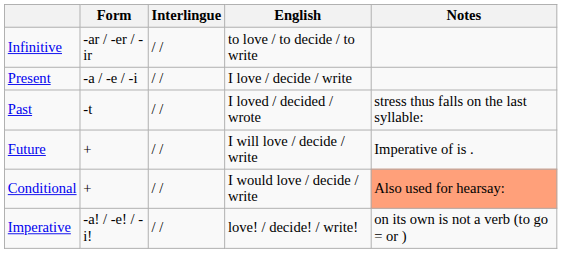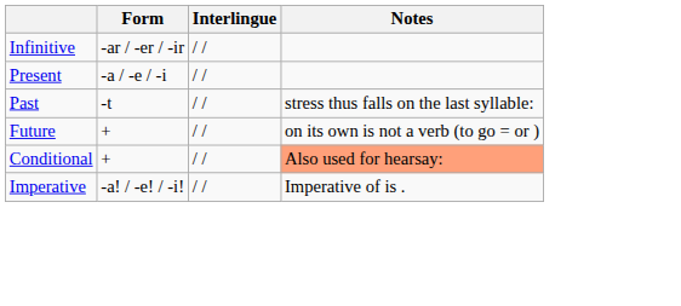- column: English | to love / to decide / to write | I love / decide / write | I loved / decided / wrote | I will love / decide / write | I would love / decide / write | love! / decide! / write!
Future | Notes: Imperative of is . -> on its own is not a verb (to go = or )
Imperative | Notes: on its own is not a verb (to go = or ) -> Imperative of is .
